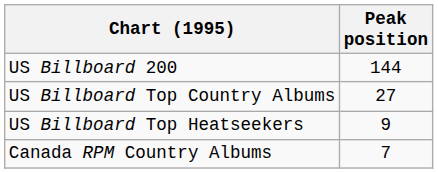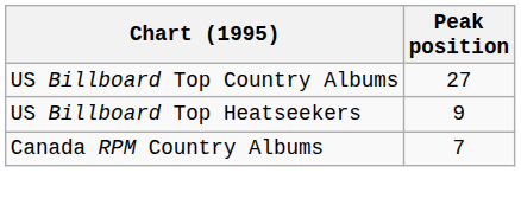- row: US Billboard 200 | 144
